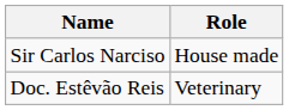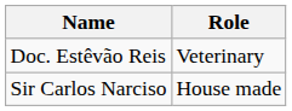rows swapped: Doc. Estêvão Reis <-> Sir Carlos Narciso
